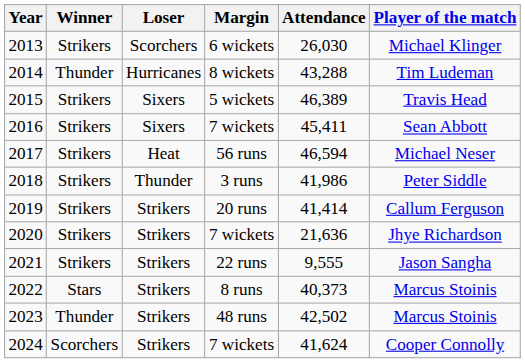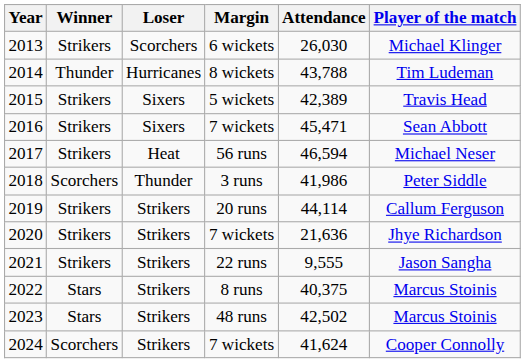2014 | Attendance: 43,288 -> 43,788
2015 | Attendance: 46,389 -> 42,389
2016 | Attendance: 45,411 -> 45,471
2018 | Winner: Strikers -> Scorchers
2019 | Attendance: 41,414 -> 44,114
2022 | Attendance: 40,373 -> 40,375
2023 | Winner: Thunder -> Stars
